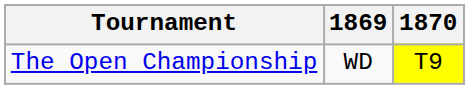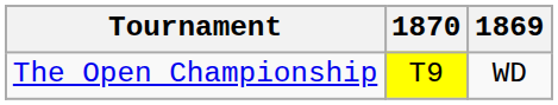columns swapped: 1869 <-> 1870
